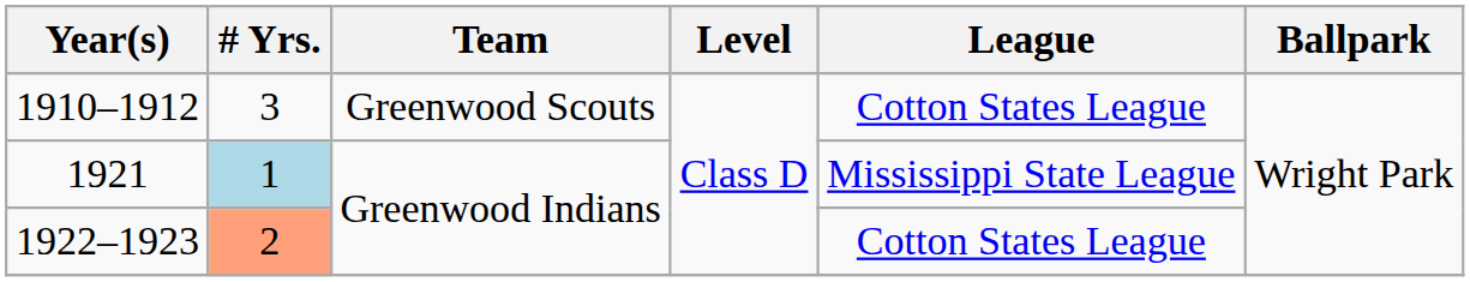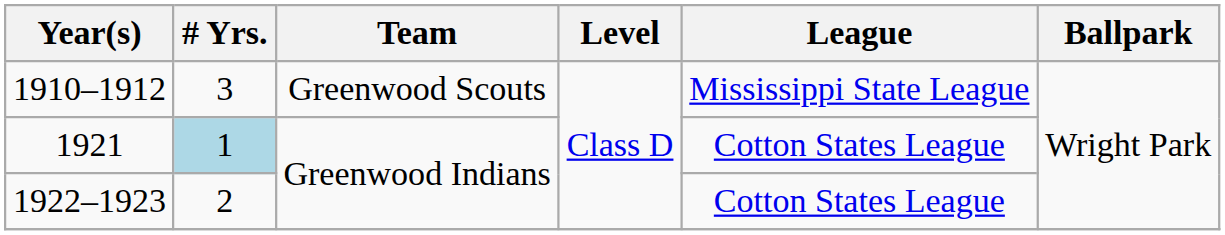1910–1912 | League: Cotton States League -> Mississippi State League
1921 | League: Mississippi State League -> Cotton States League
1922–1923 | # Yrs.: lightsalmon background -> no background
